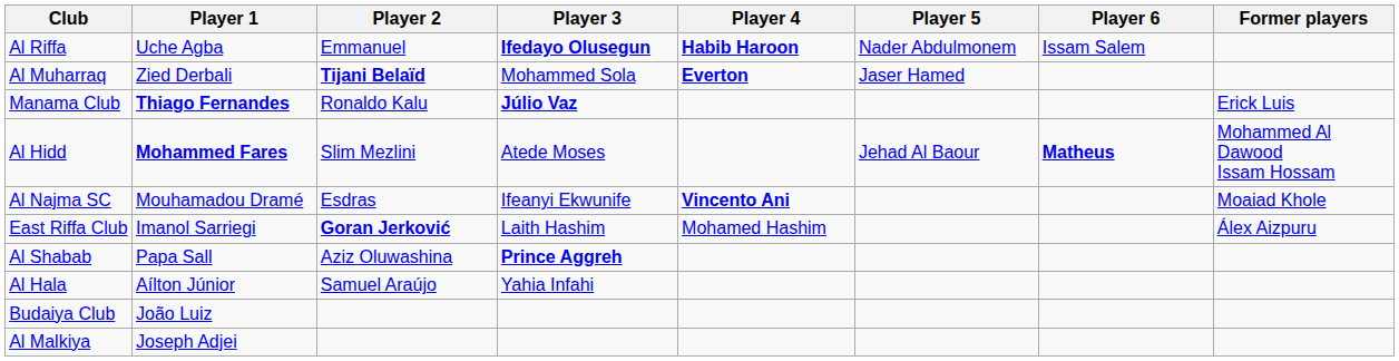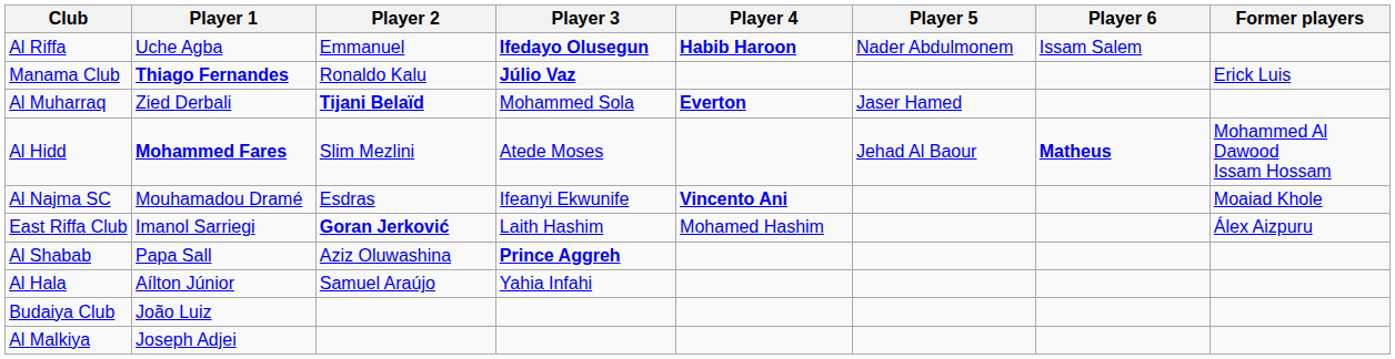rows swapped: Manama Club <-> Al Muharraq
